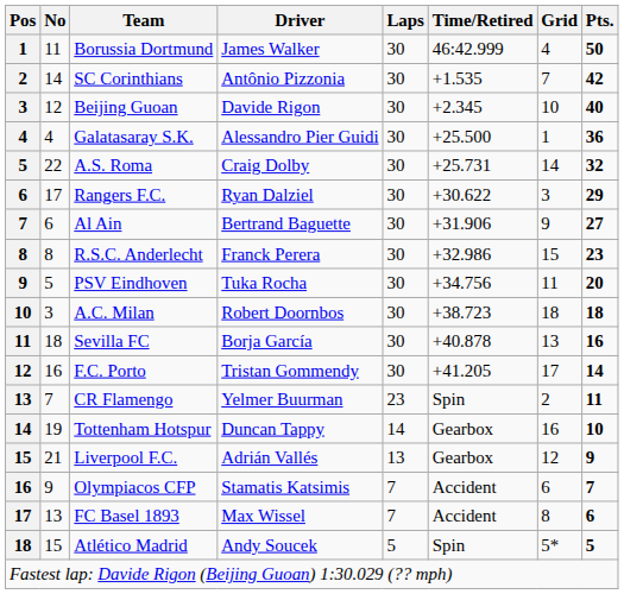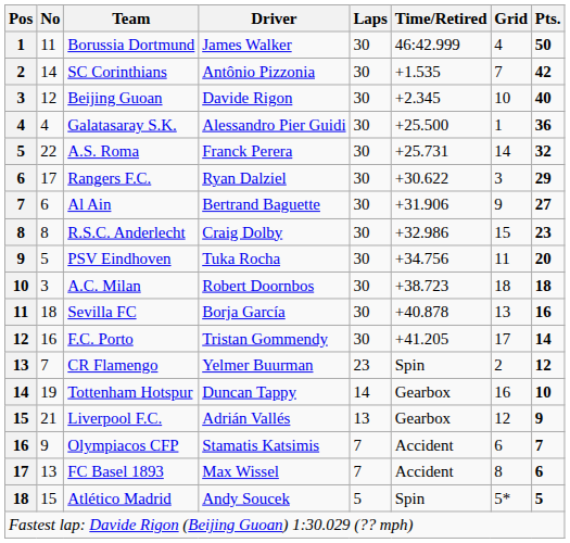A.S. Roma | Driver: Craig Dolby -> Franck Perera
R.S.C. Anderlecht | Driver: Franck Perera -> Craig Dolby
CR Flamengo | Pts.: 11 -> 12
